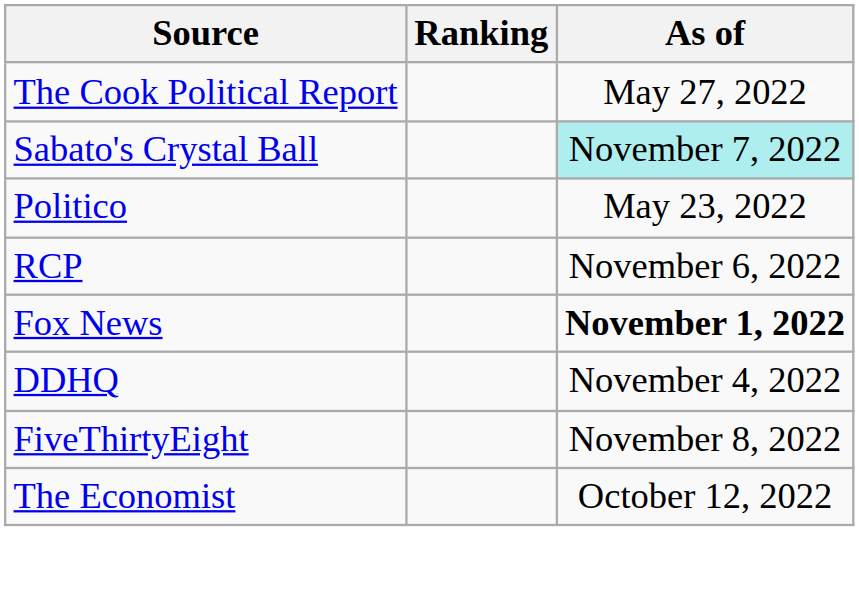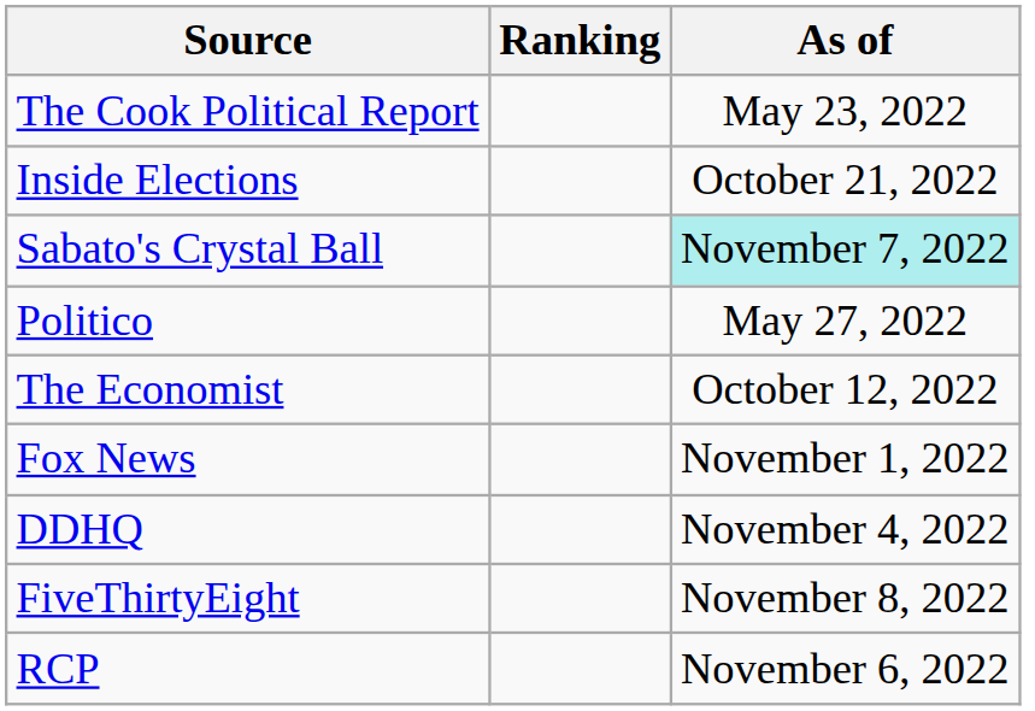The Cook Political Report | As of: May 27, 2022 -> May 23, 2022
+ row: Inside Elections | October 21, 2022
Politico | As of: May 23, 2022 -> May 27, 2022
rows swapped: RCP <-> The Economist
Fox News | As of: bold -> normal
